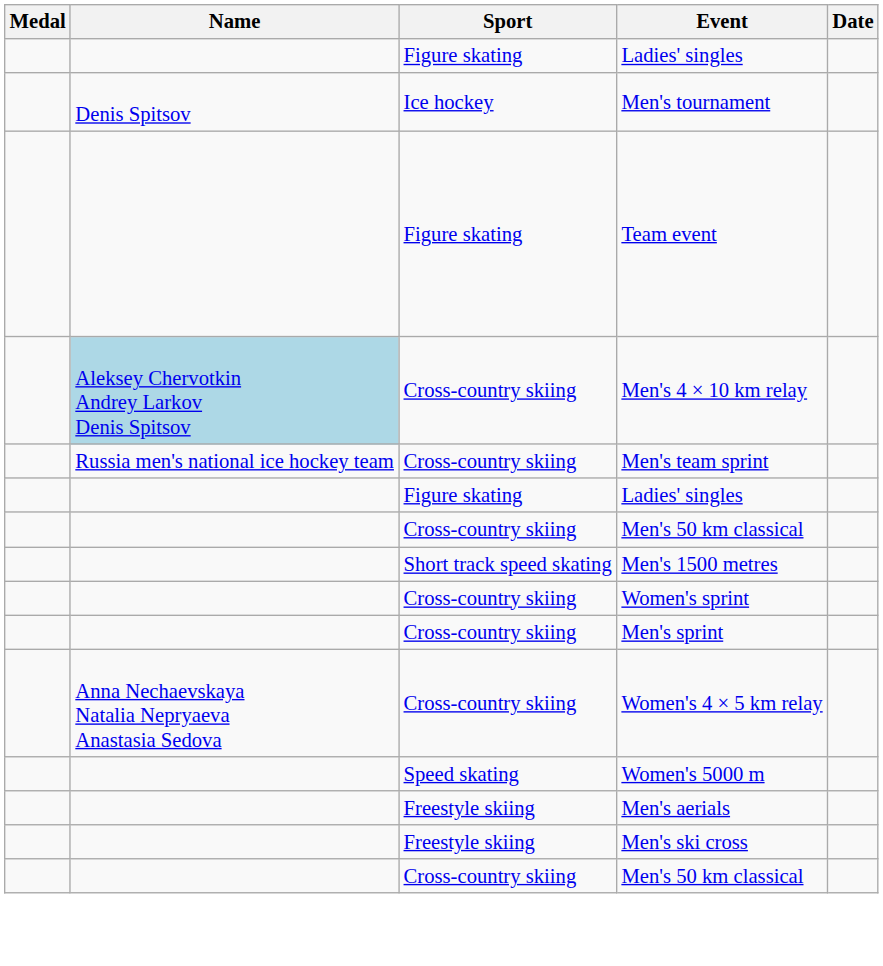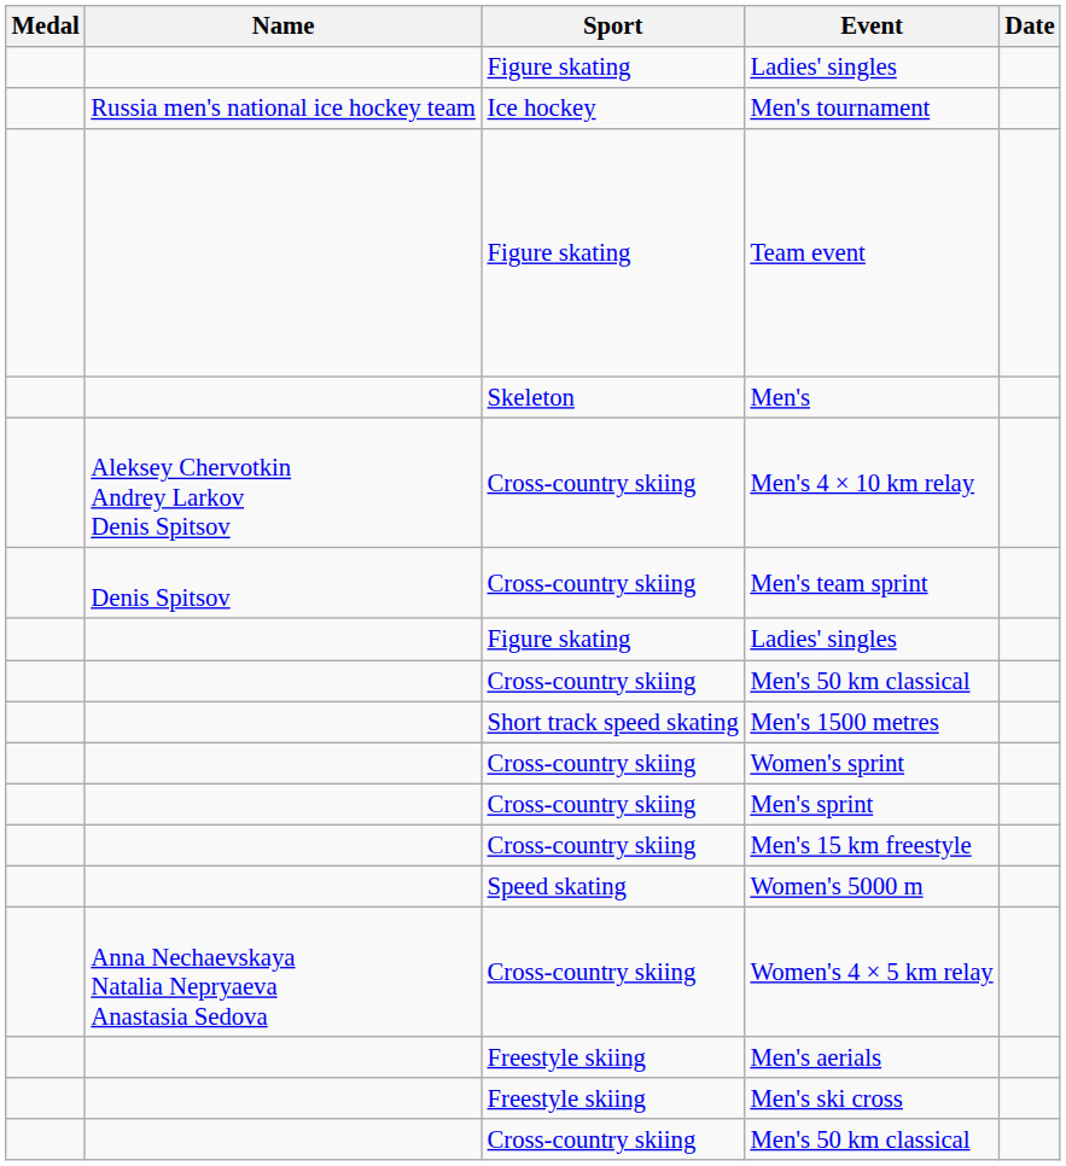Men's tournament | Name: Denis Spitsov -> Russia men's national ice hockey team
+ row: Skeleton | Men's
Men's 4 × 10 km relay | Name: lightblue background -> no background
Men's team sprint | Name: Russia men's national ice hockey team -> Denis Spitsov
+ row: Cross-country skiing | Men's 15 km freestyle
rows swapped: Women's 5000 m <-> Women's 4 × 5 km relay
